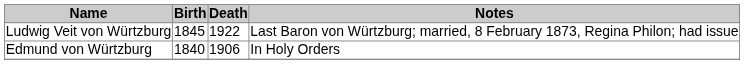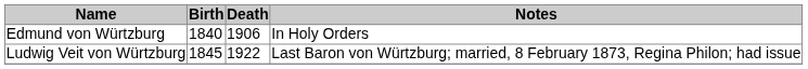rows swapped: Edmund von Würtzburg <-> Ludwig Veit von Würtzburg
